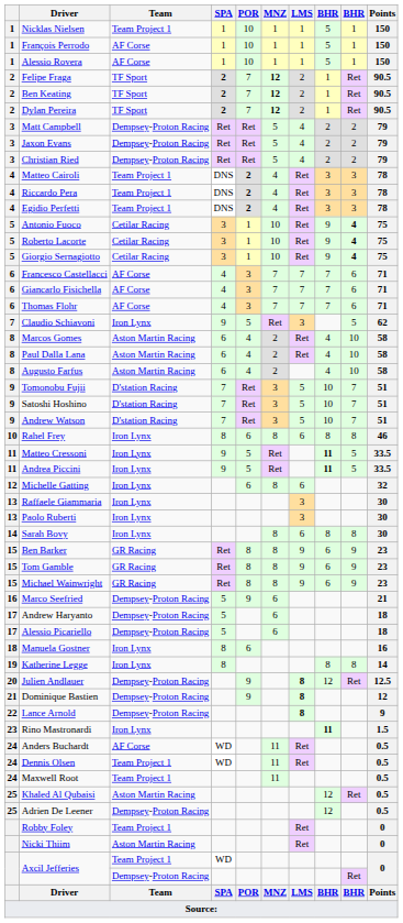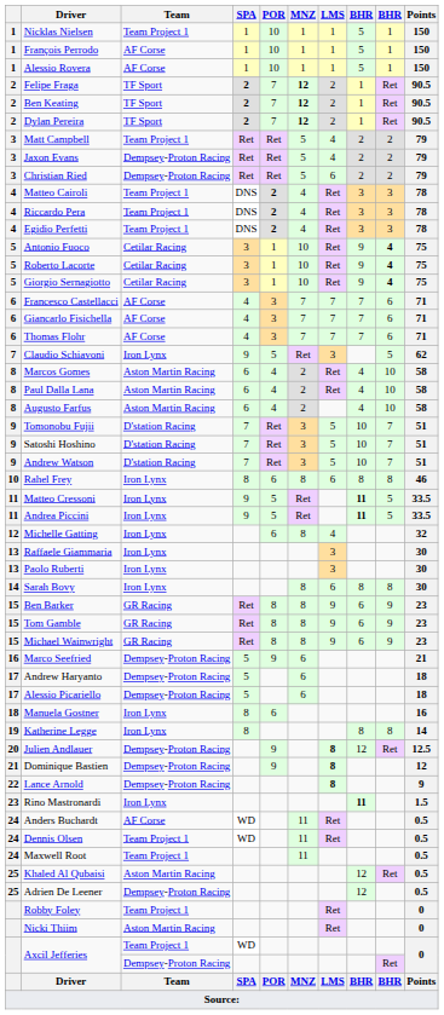Matt Campbell | Team: Dempsey-Proton Racing -> Team Project 1
Christian Ried | LMS: 4 -> 6
Michelle Gatting | LMS: 6 -> 4
